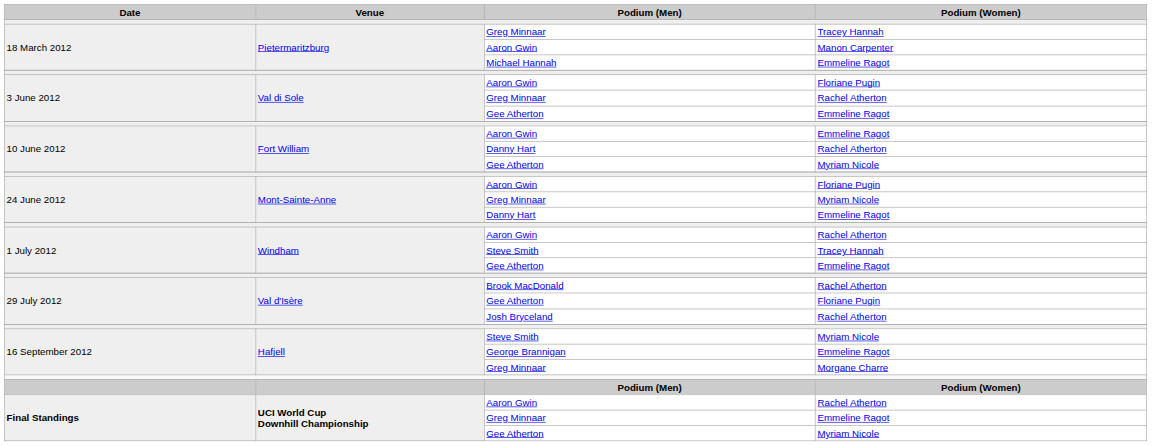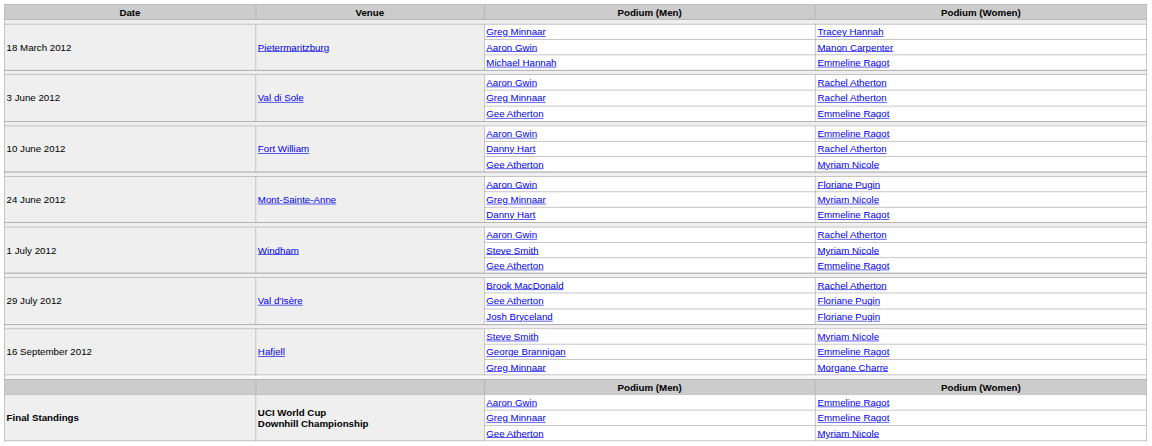3 June 2012 / Aaron Gwin | Podium (Women): Floriane Pugin -> Rachel Atherton
1 July 2012 / Steve Smith | Podium (Women): Tracey Hannah -> Myriam Nicole
Josh Bryceland | Podium (Women): Rachel Atherton -> Floriane Pugin
Final Standings / Aaron Gwin | Podium (Women): Rachel Atherton -> Emmeline Ragot
